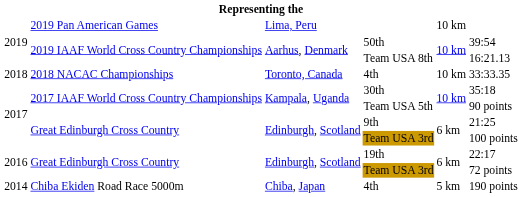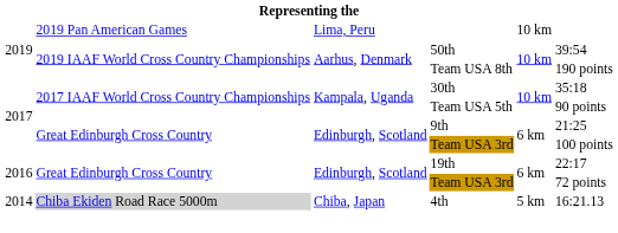Team USA 8th | column 6: 16:21.13 -> 190 points
- row: 2018 | 2018 NACAC Championships | Toronto, Canada | 4th | 10 km | 33:33.35
2014 / 4th | column 2: no background -> lightgrey background
2014 / 4th | column 6: 190 points -> 16:21.13
